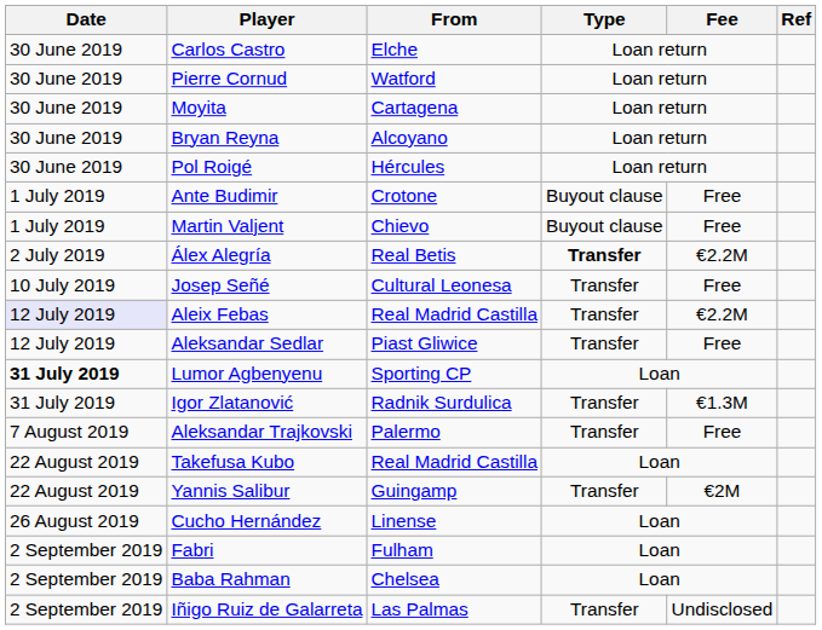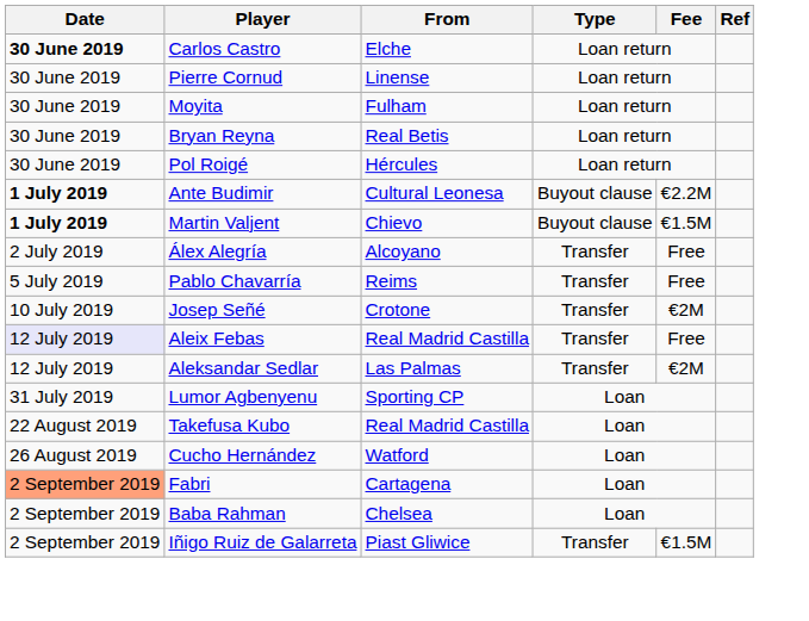Carlos Castro | Date: normal -> bold
Pierre Cornud | From: Watford -> Linense
Moyita | From: Cartagena -> Fulham
Bryan Reyna | From: Alcoyano -> Real Betis
Ante Budimir | Date: normal -> bold
Ante Budimir | From: Crotone -> Cultural Leonesa
Ante Budimir | Fee: Free -> €2.2M
Martin Valjent | Date: normal -> bold
Martin Valjent | Fee: Free -> €1.5M
Álex Alegría | From: Real Betis -> Alcoyano
Álex Alegría | Type: bold -> normal
Álex Alegría | Fee: €2.2M -> Free
+ row: 5 July 2019 | Pablo Chavarría | Reims | Transfer | Free
Josep Señé | From: Cultural Leonesa -> Crotone
Josep Señé | Fee: Free -> €2M
Aleix Febas | Fee: €2.2M -> Free
Aleksandar Sedlar | From: Piast Gliwice -> Las Palmas
Aleksandar Sedlar | Fee: Free -> €2M
Lumor Agbenyenu | Date: bold -> normal
- row: 31 July 2019 | Igor Zlatanović | Radnik Surdulica | Transfer | €1.3M
- row: 7 August 2019 | Aleksandar Trajkovski | Palermo | Transfer | Free
- row: 22 August 2019 | Yannis Salibur | Guingamp | Transfer | €2M
Cucho Hernández | From: Linense -> Watford
Fabri | Date: no background -> lightsalmon background
Fabri | From: Fulham -> Cartagena
Iñigo Ruiz de Galarreta | From: Las Palmas -> Piast Gliwice
Iñigo Ruiz de Galarreta | Fee: Undisclosed -> €1.5M
